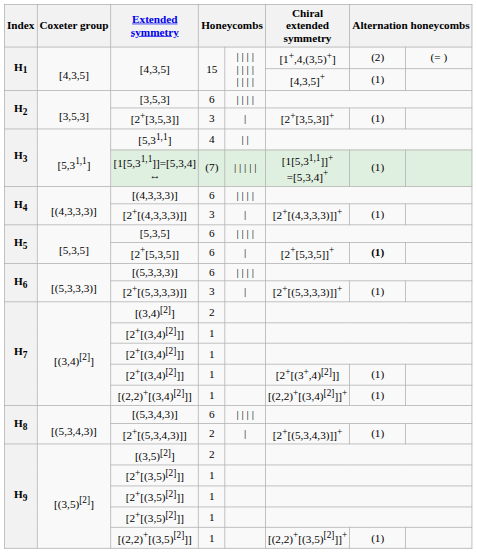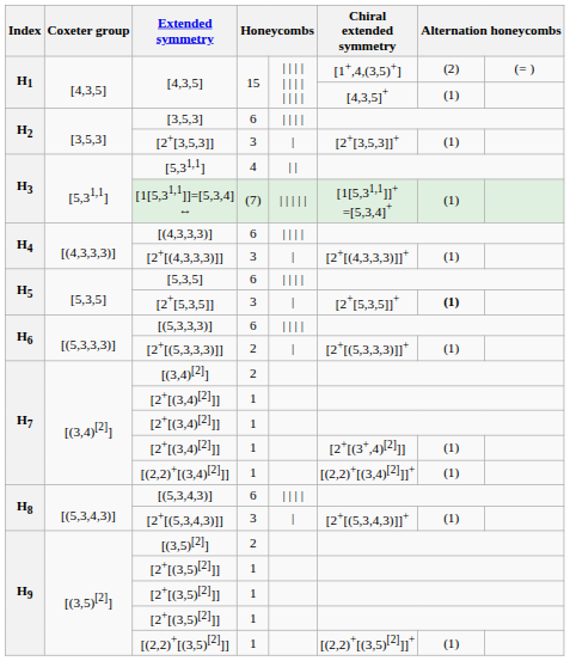[2+[5,3,5]] | column 4: 6 -> 3
[2+[(5,3,3,3)]] | column 4: 3 -> 2
[2+[(5,3,4,3)]] | column 4: 2 -> 3
